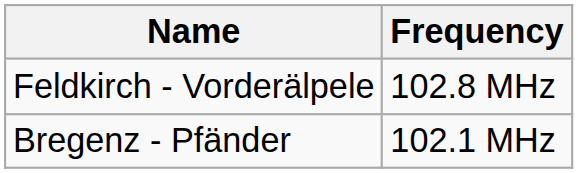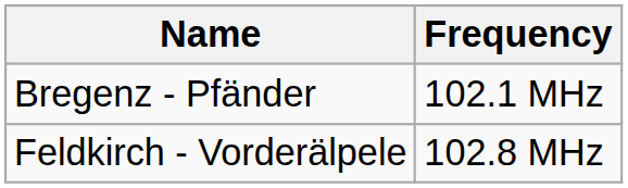rows swapped: Bregenz - Pfänder <-> Feldkirch - Vorderälpele
